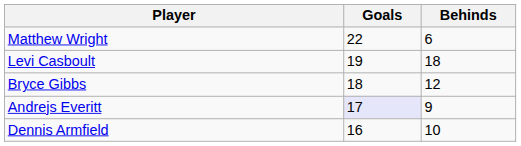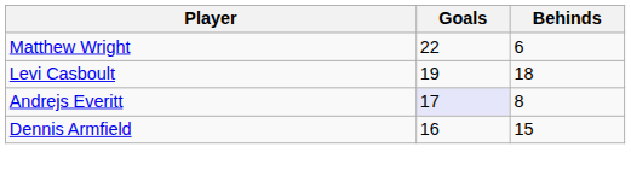- row: Bryce Gibbs | 18 | 12
Andrejs Everitt | Behinds: 9 -> 8
Dennis Armfield | Behinds: 10 -> 15
